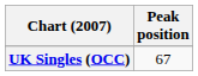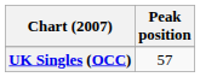UK Singles (OCC) | Peak position: 67 -> 57
